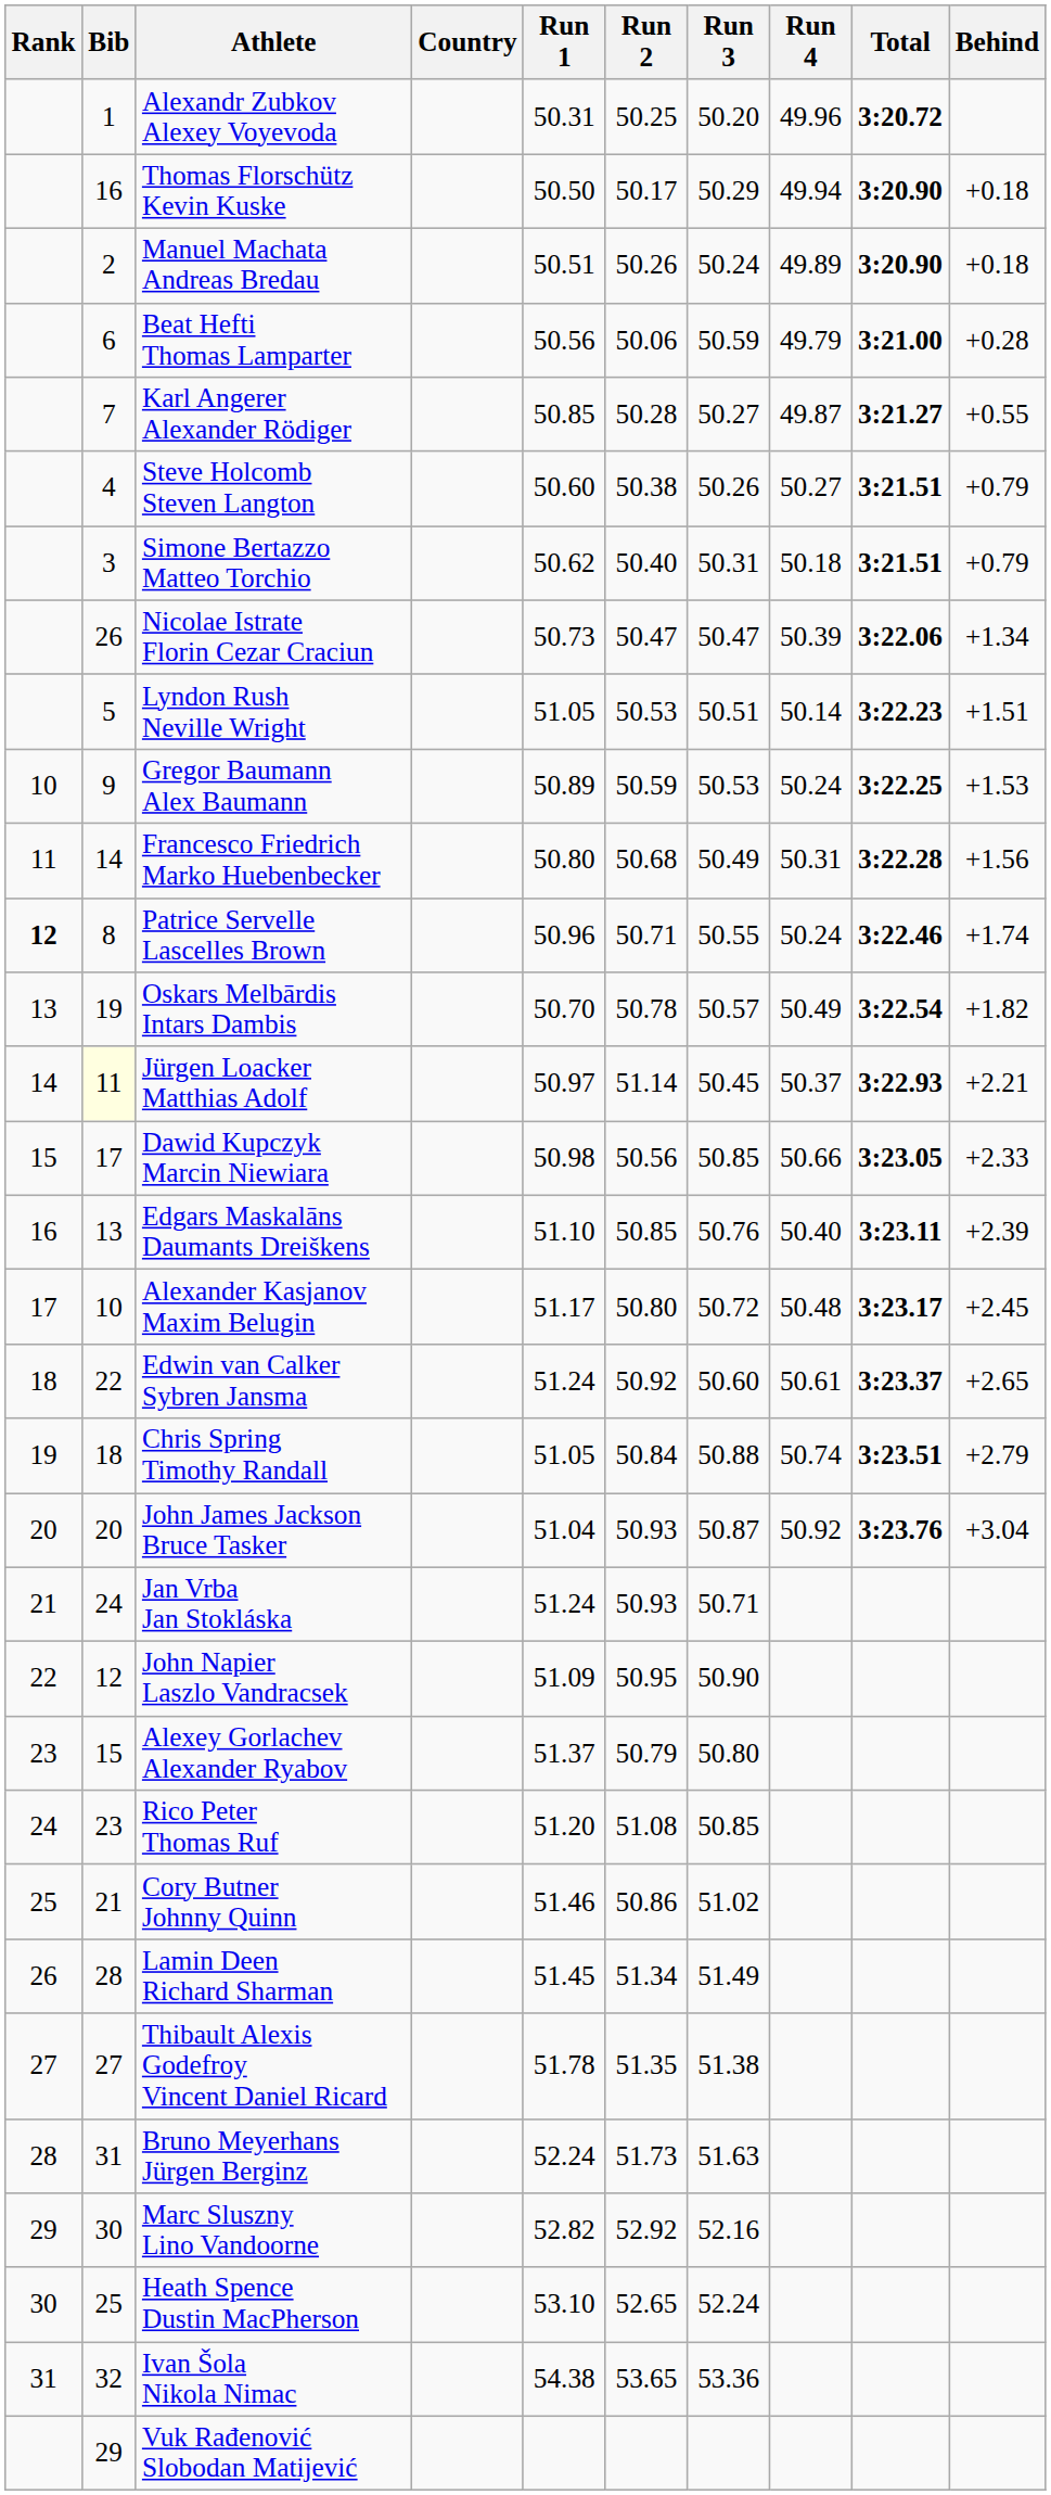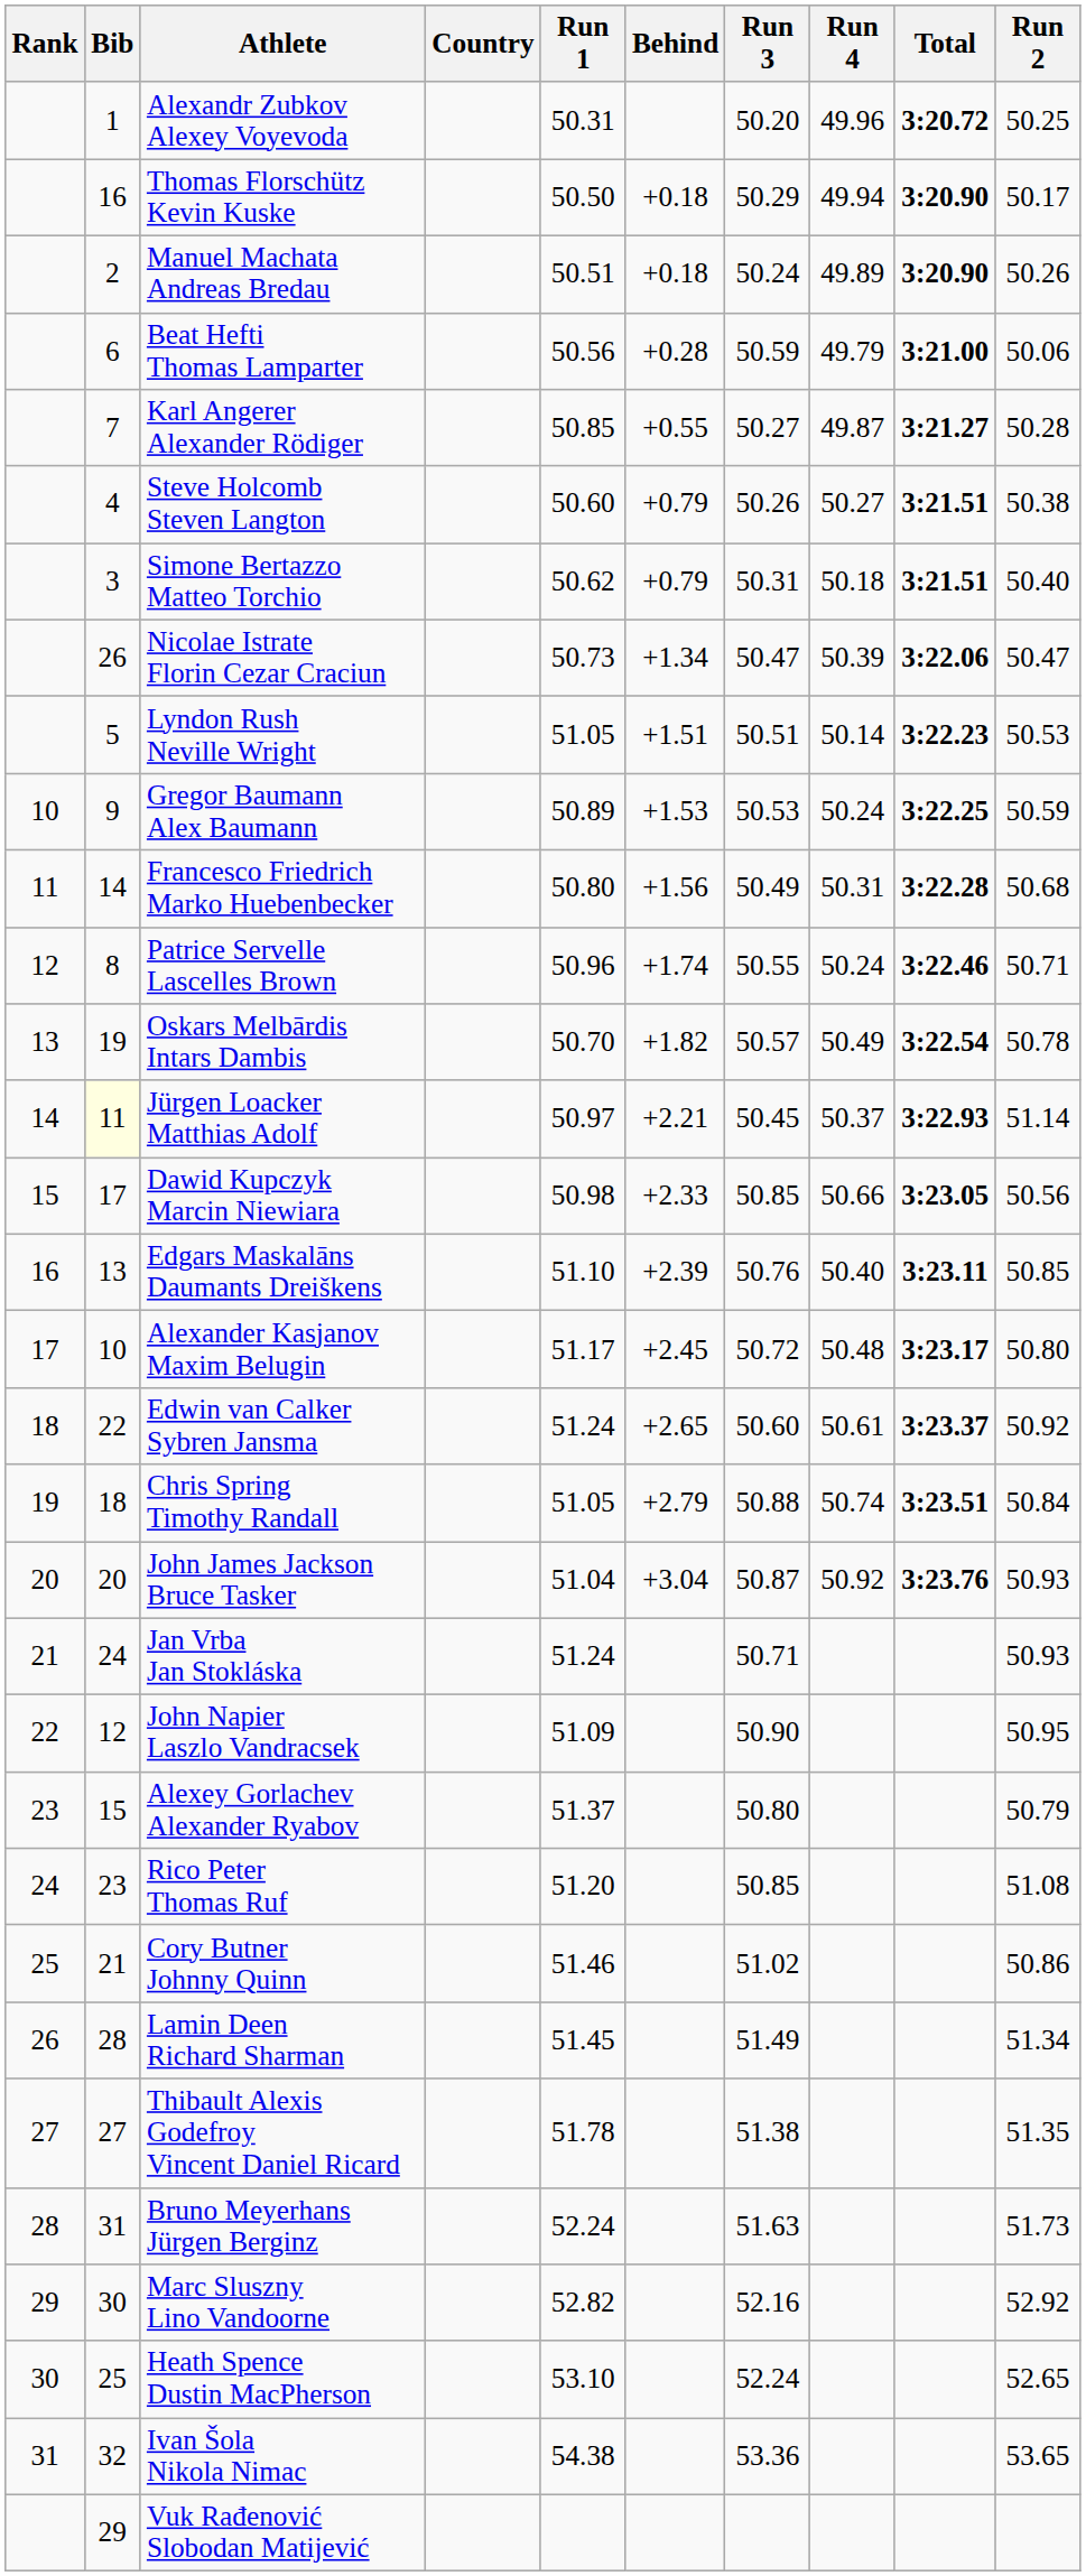columns swapped: Run 2 <-> Behind
Patrice Servelle Lascelles Brown | Rank: bold -> normal
